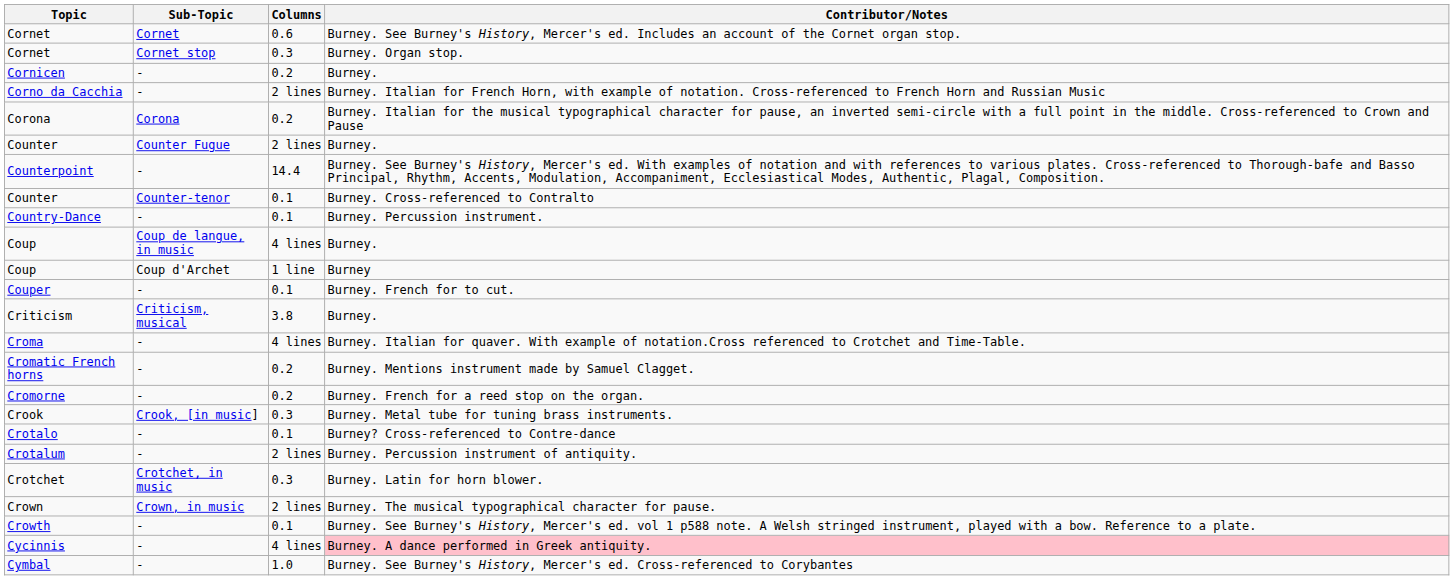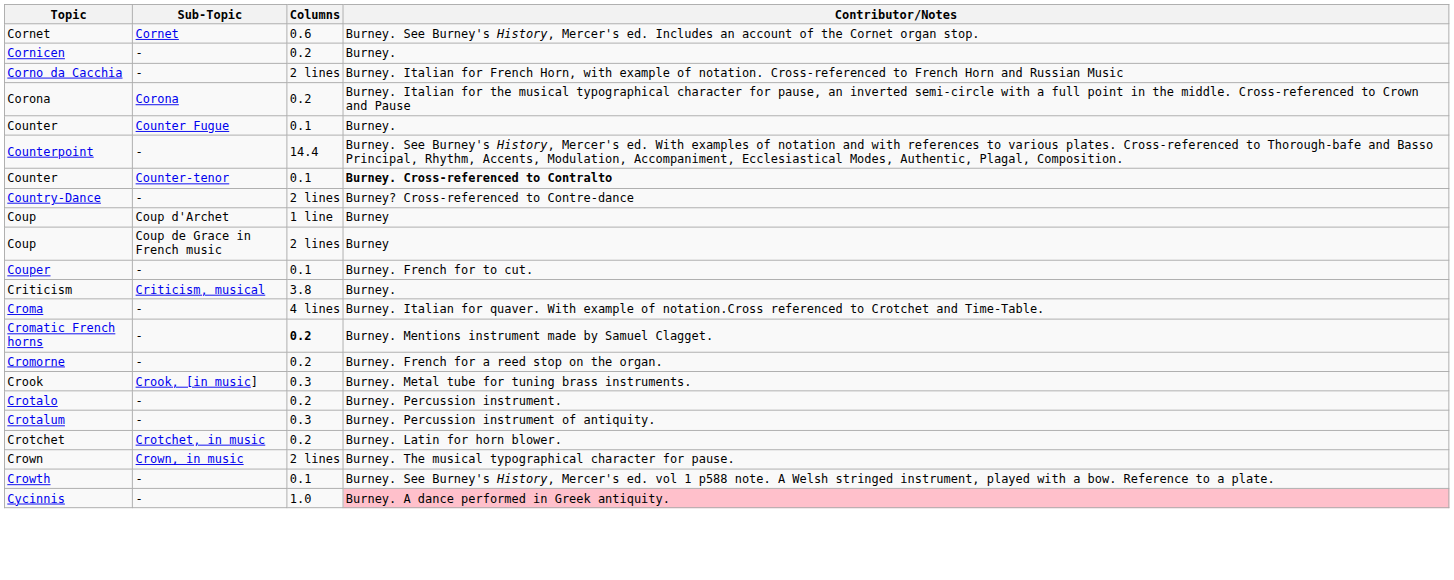- row: Cornet | Cornet stop | 0.3 | Burney. Organ stop.
Counter / Counter Fugue | Columns: 2 lines -> 0.1
Counter / Counter-tenor | Contributor/Notes: normal -> bold
Country-Dance | Columns: 0.1 -> 2 lines
Country-Dance | Contributor/Notes: Burney. Percussion instrument. -> Burney? Cross-referenced to Contre-dance
- row: Coup | Coup de langue, in music | 4 lines | Burney.
+ row: Coup | Coup de Grace in French music | 2 lines | Burney
Cromatic French horns | Columns: normal -> bold
Crotalo | Columns: 0.1 -> 0.2
Crotalo | Contributor/Notes: Burney? Cross-referenced to Contre-dance -> Burney. Percussion instrument.
Crotalum | Columns: 2 lines -> 0.3
Crotchet | Columns: 0.3 -> 0.2
Cycinnis | Columns: 4 lines -> 1.0
- row: Cymbal | - | 1.0 | Burney. See Burney's History, Mercer's ed. Cross-referenced to Corybantes
